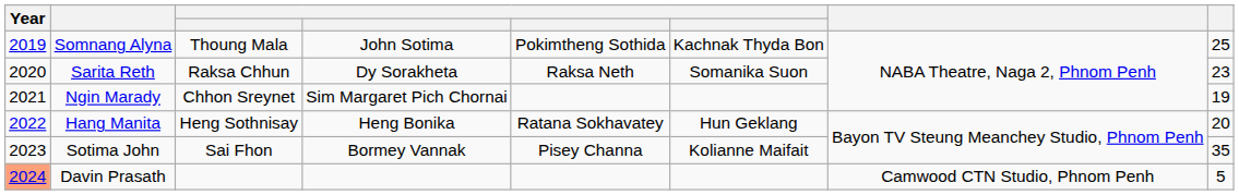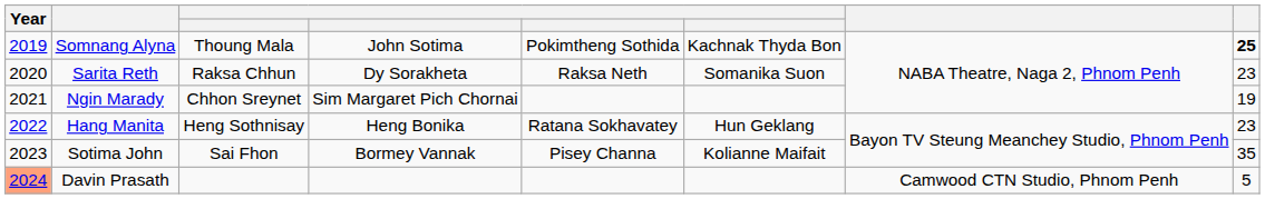Somnang Alyna | column 8: normal -> bold
Hang Manita | column 8: 20 -> 23
